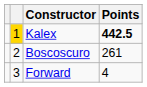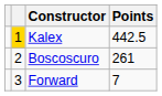Kalex | Points: bold -> normal
Forward | Points: 4 -> 7
